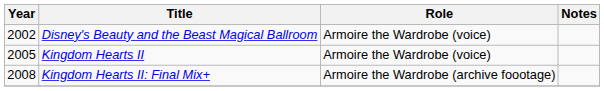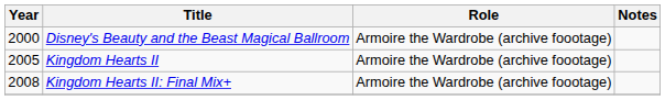Disney's Beauty and the Beast Magical Ballroom | Year: 2002 -> 2000
Disney's Beauty and the Beast Magical Ballroom | Role: Armoire the Wardrobe (voice) -> Armoire the Wardrobe (archive foootage)
Kingdom Hearts II | Role: Armoire the Wardrobe (voice) -> Armoire the Wardrobe (archive foootage)
